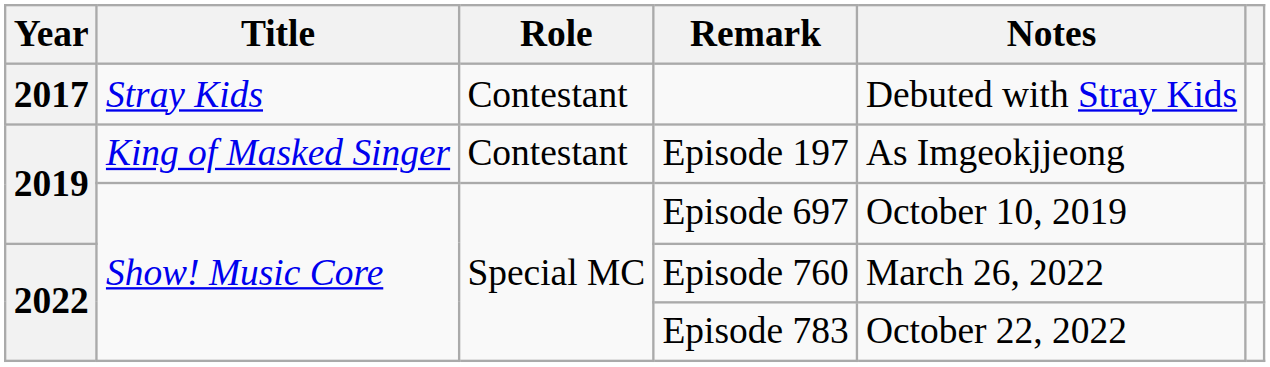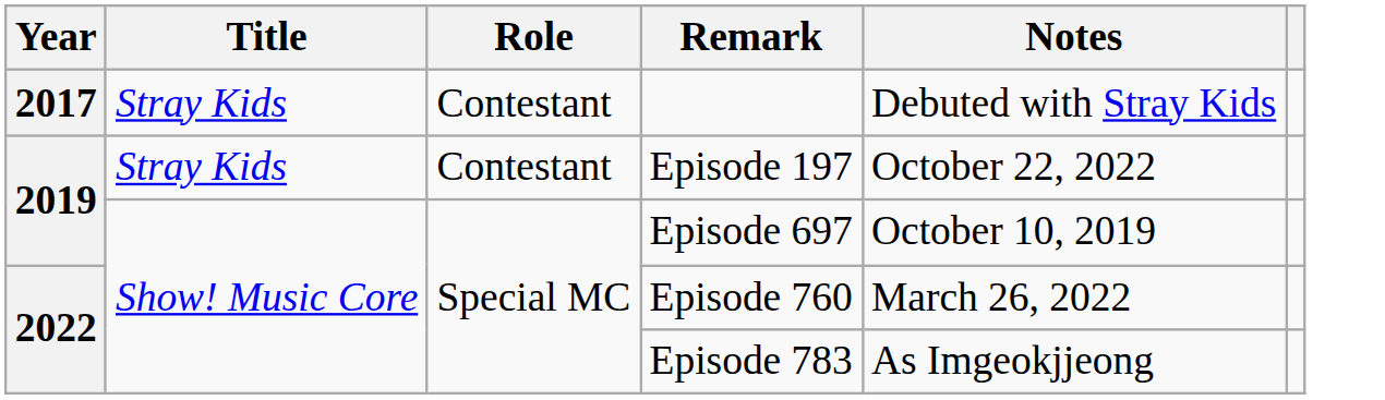Episode 197 | Title: King of Masked Singer -> Stray Kids
Episode 197 | Notes: As Imgeokjjeong -> October 22, 2022
Episode 783 | Notes: October 22, 2022 -> As Imgeokjjeong
